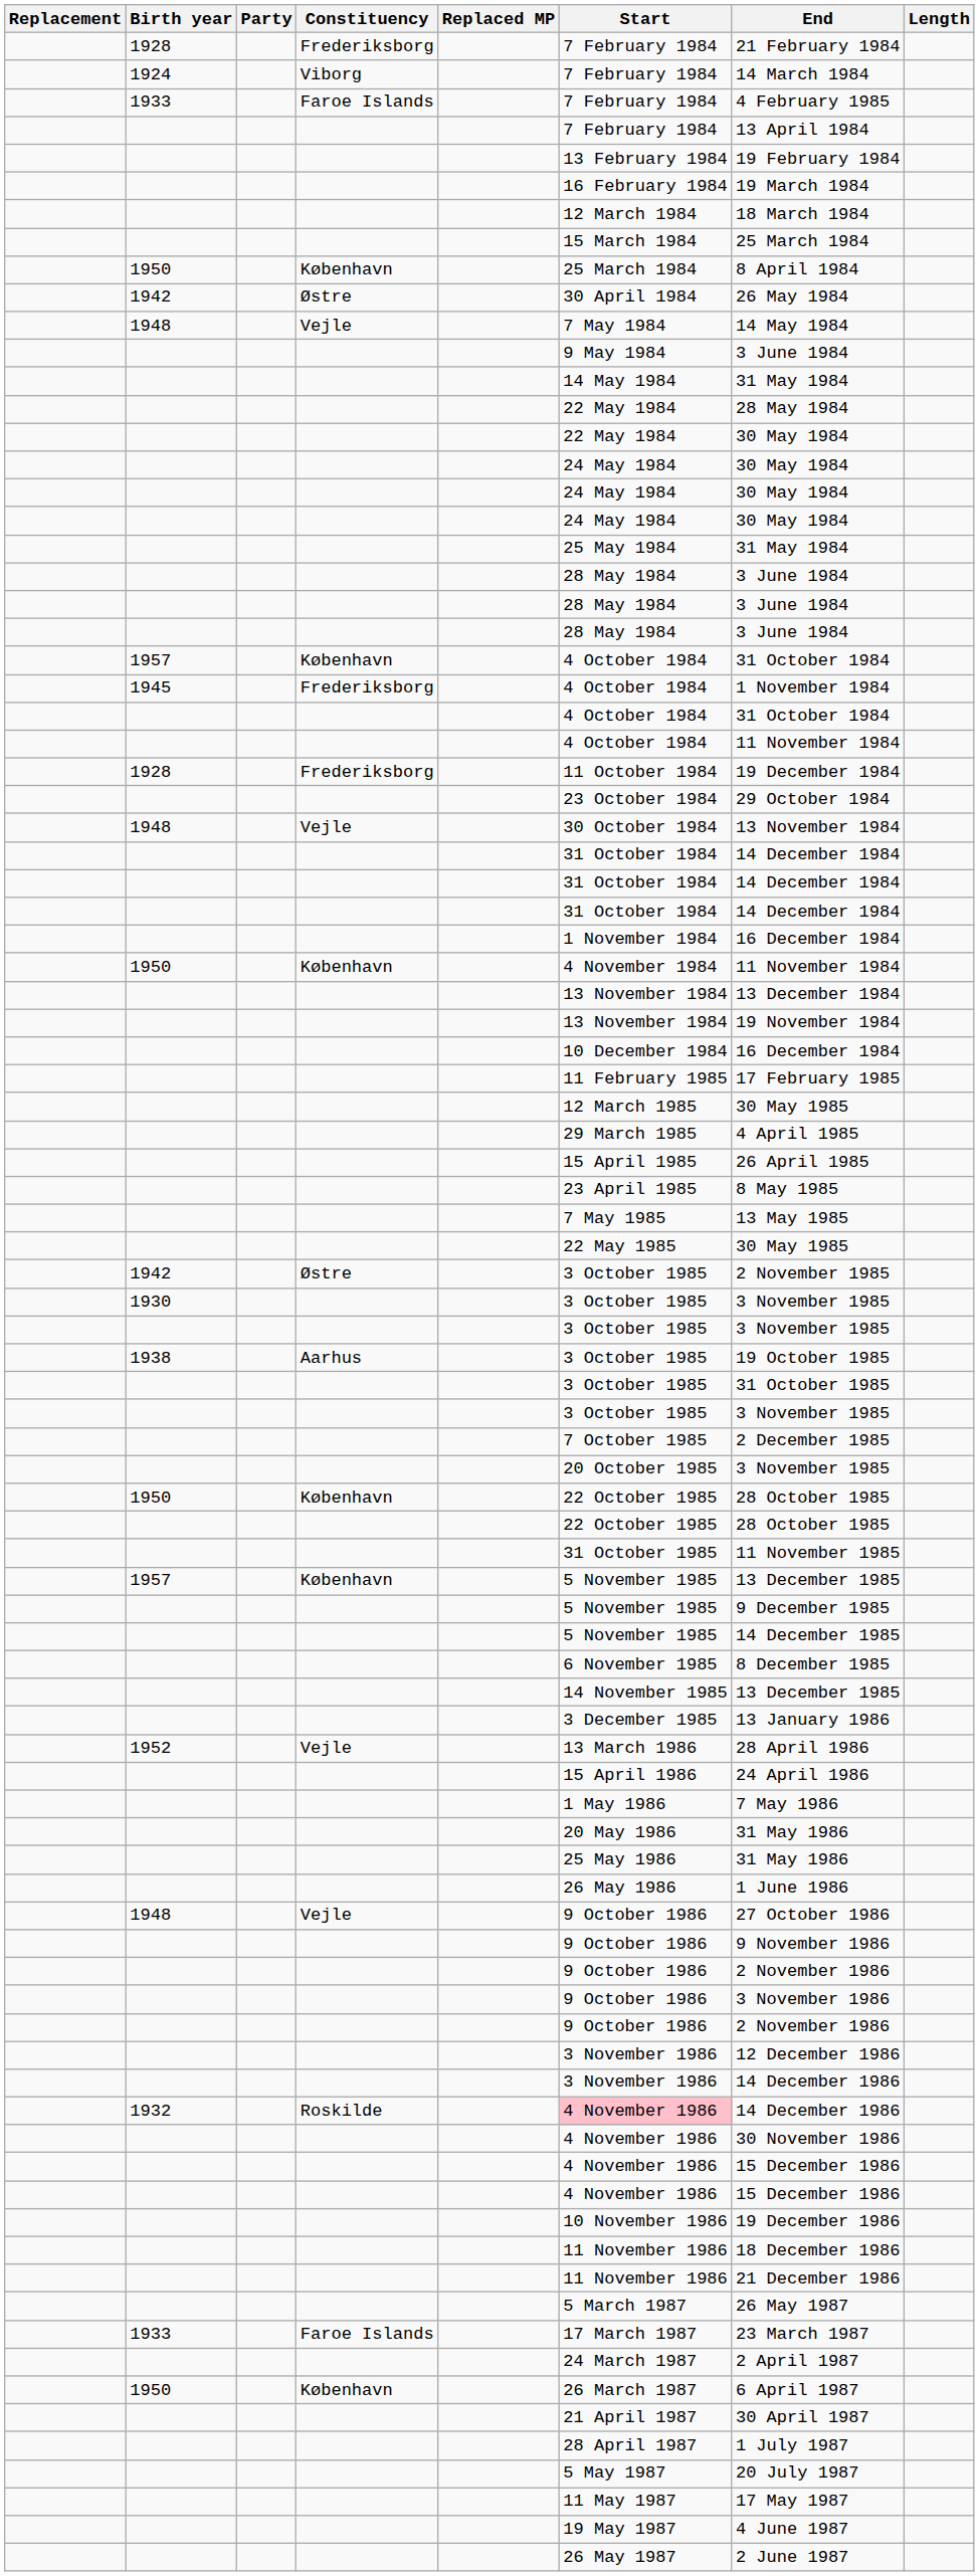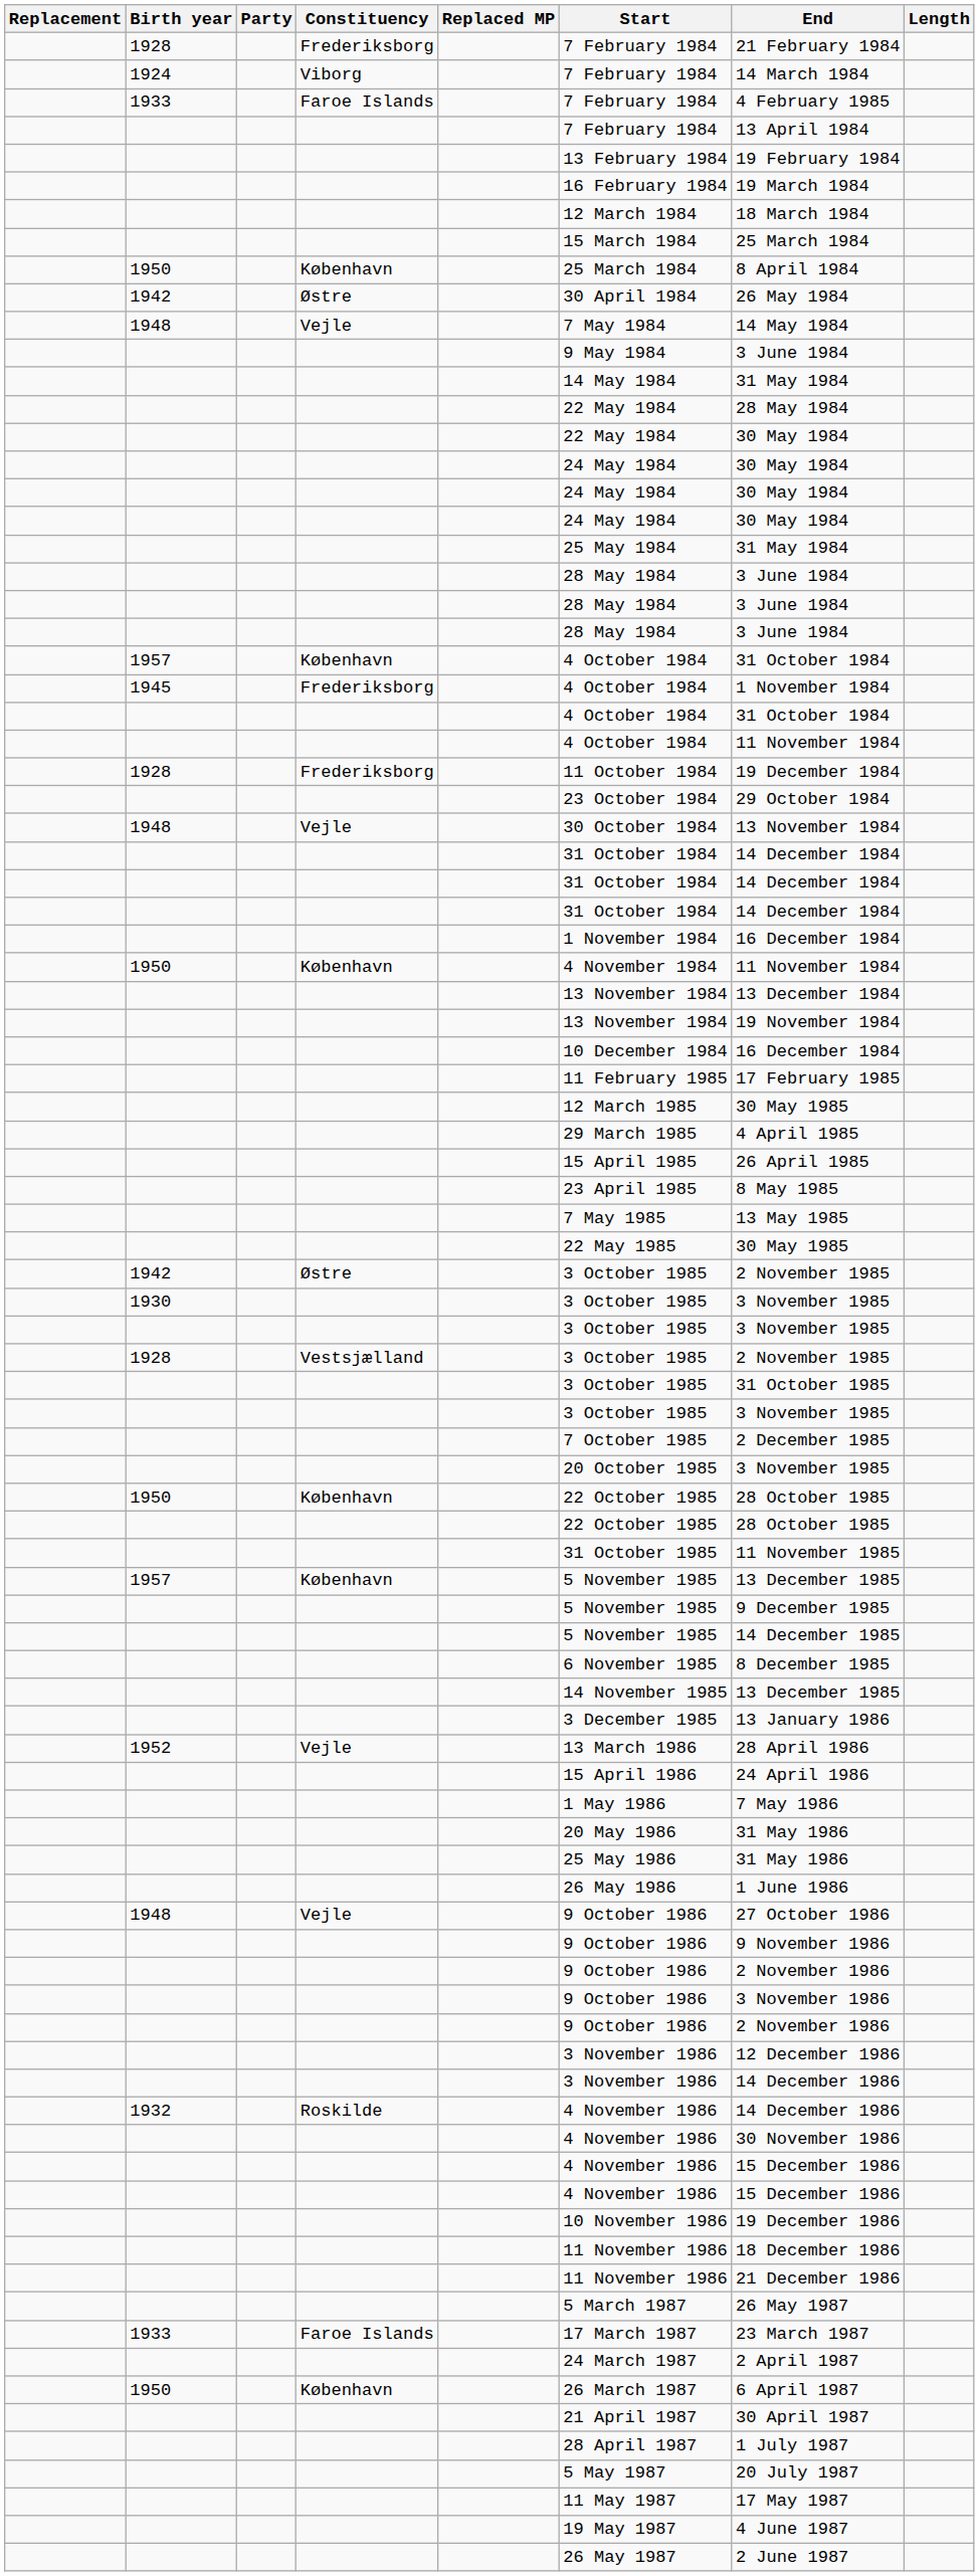- row: 1938 | Aarhus | 3 October 1985 | 19 October 1985
+ row: 1928 | Vestsjælland | 3 October 1985 | 2 November 1985
1932 | Start: pink background -> no background
